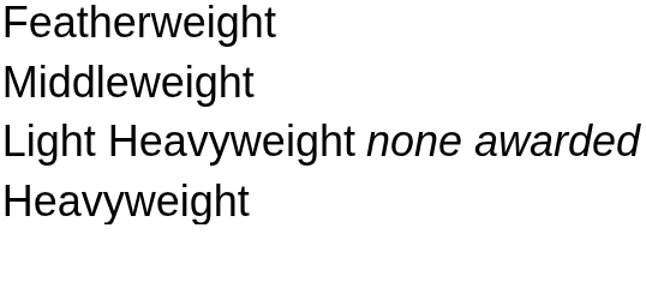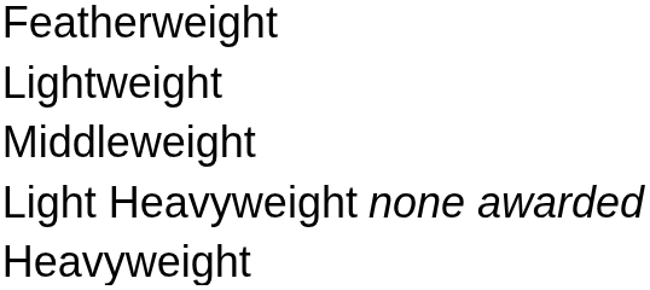+ row: Lightweight
